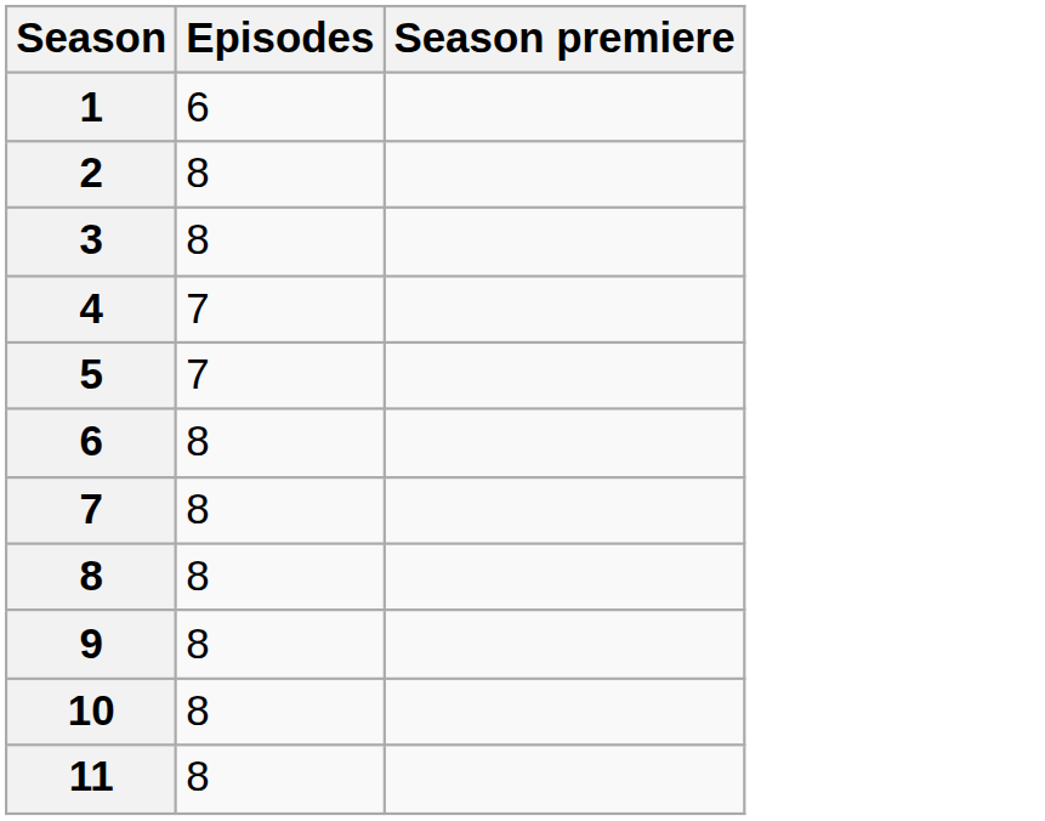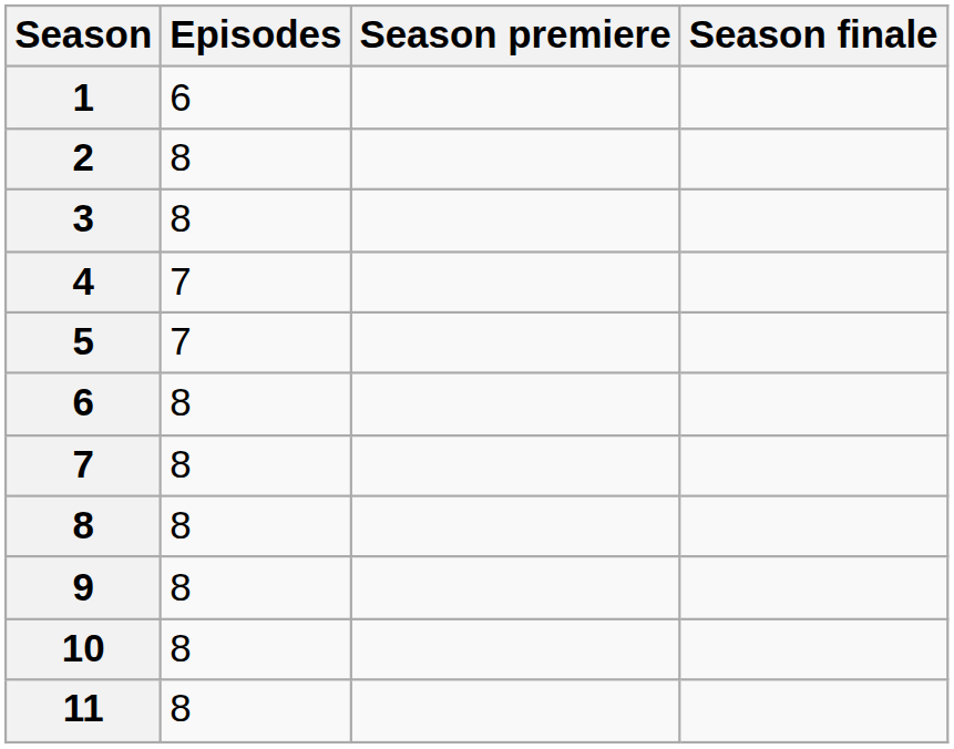+ column: Season finale
